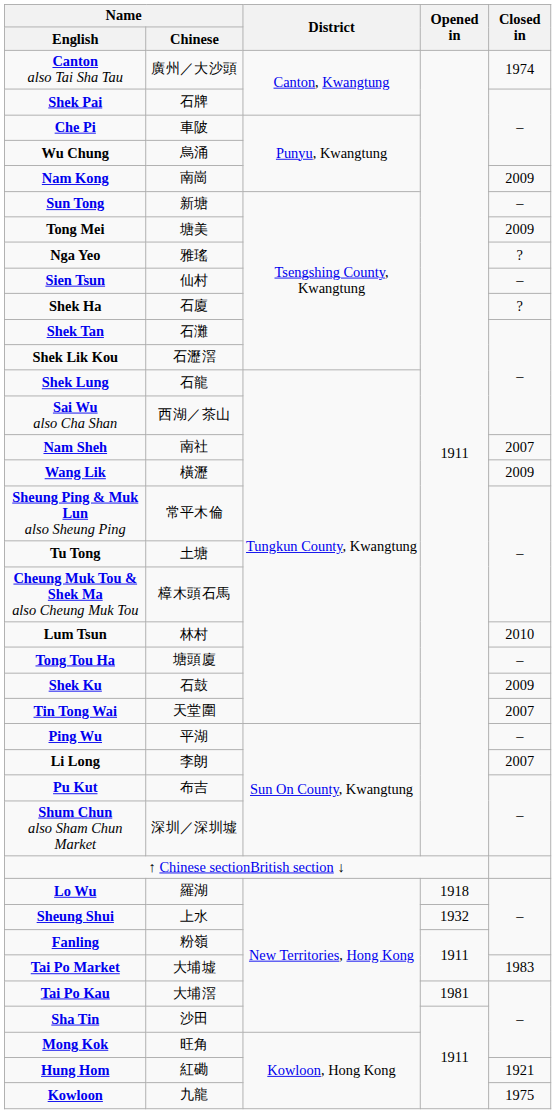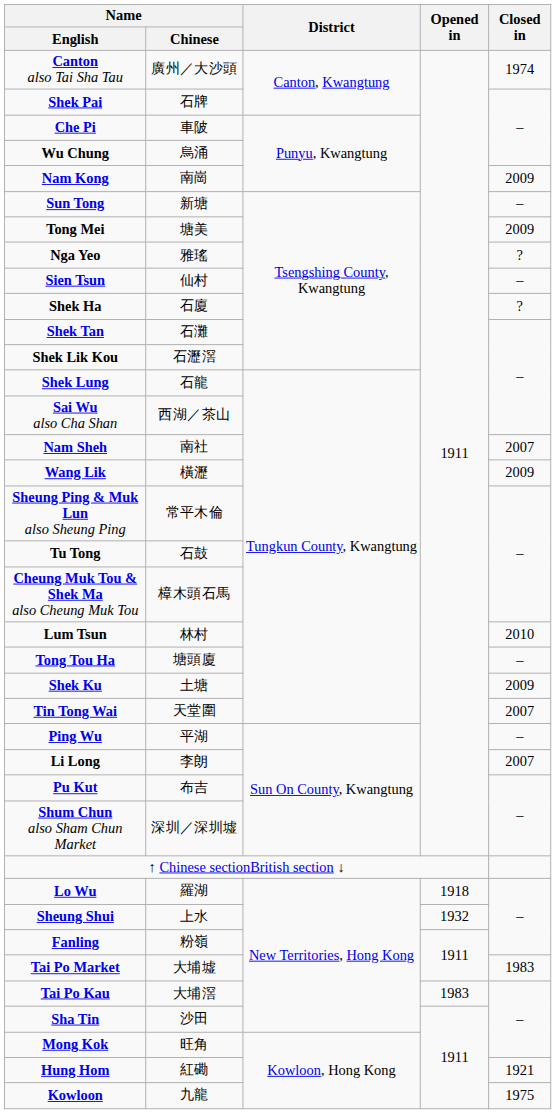Tu Tong | Name / Chinese: 土塘 -> 石鼓
Shek Ku | Name / Chinese: 石鼓 -> 土塘
Tai Po Kau | Opened in: 1981 -> 1983
